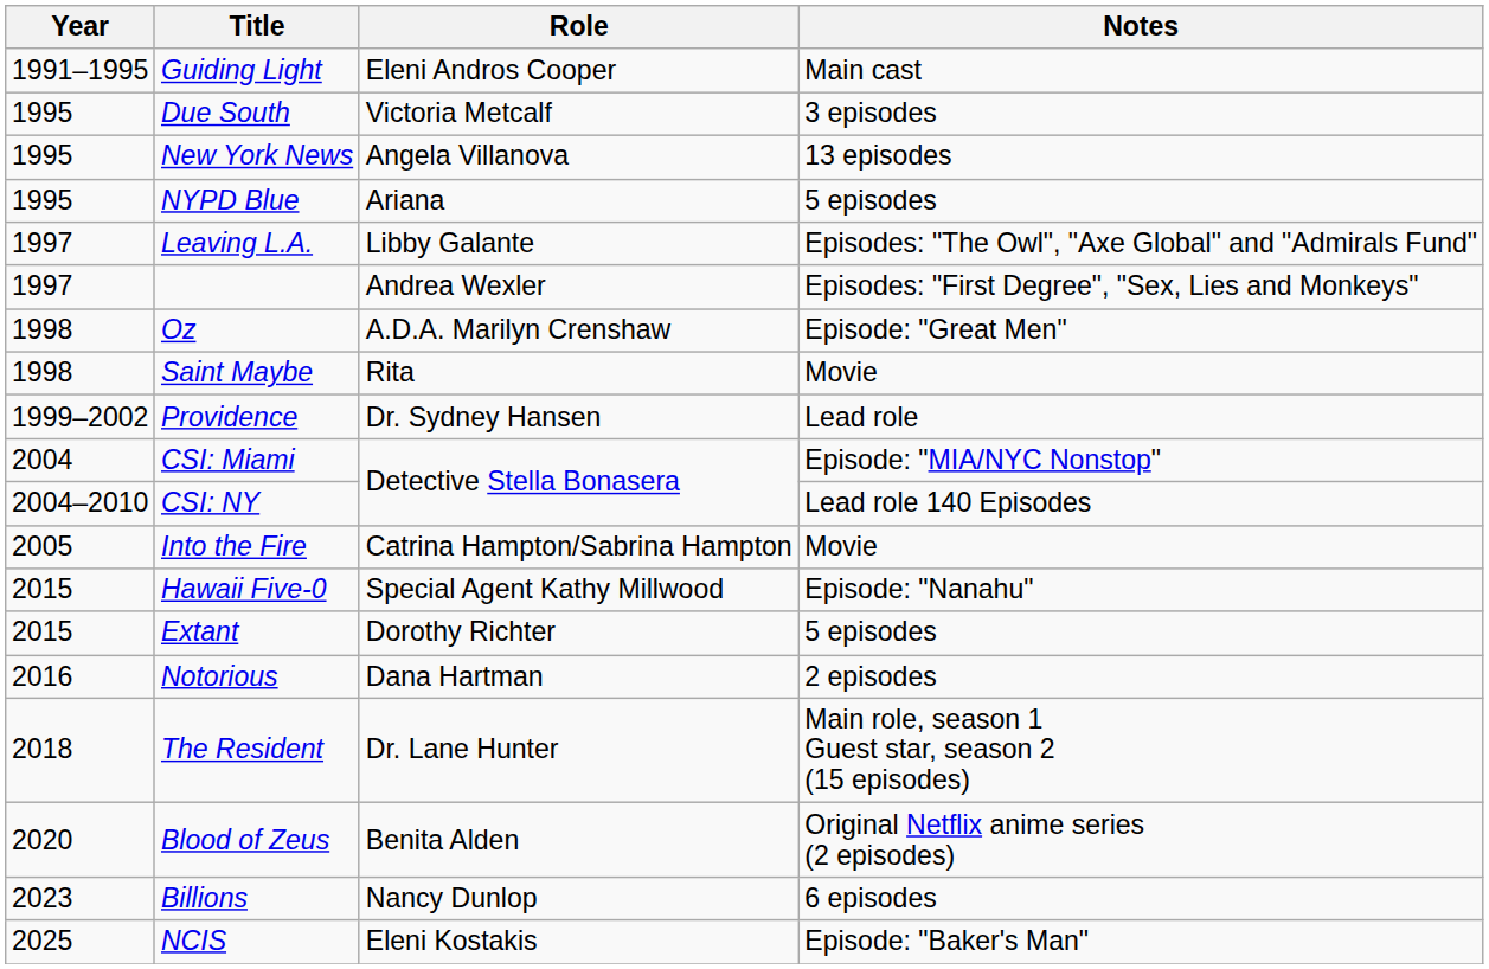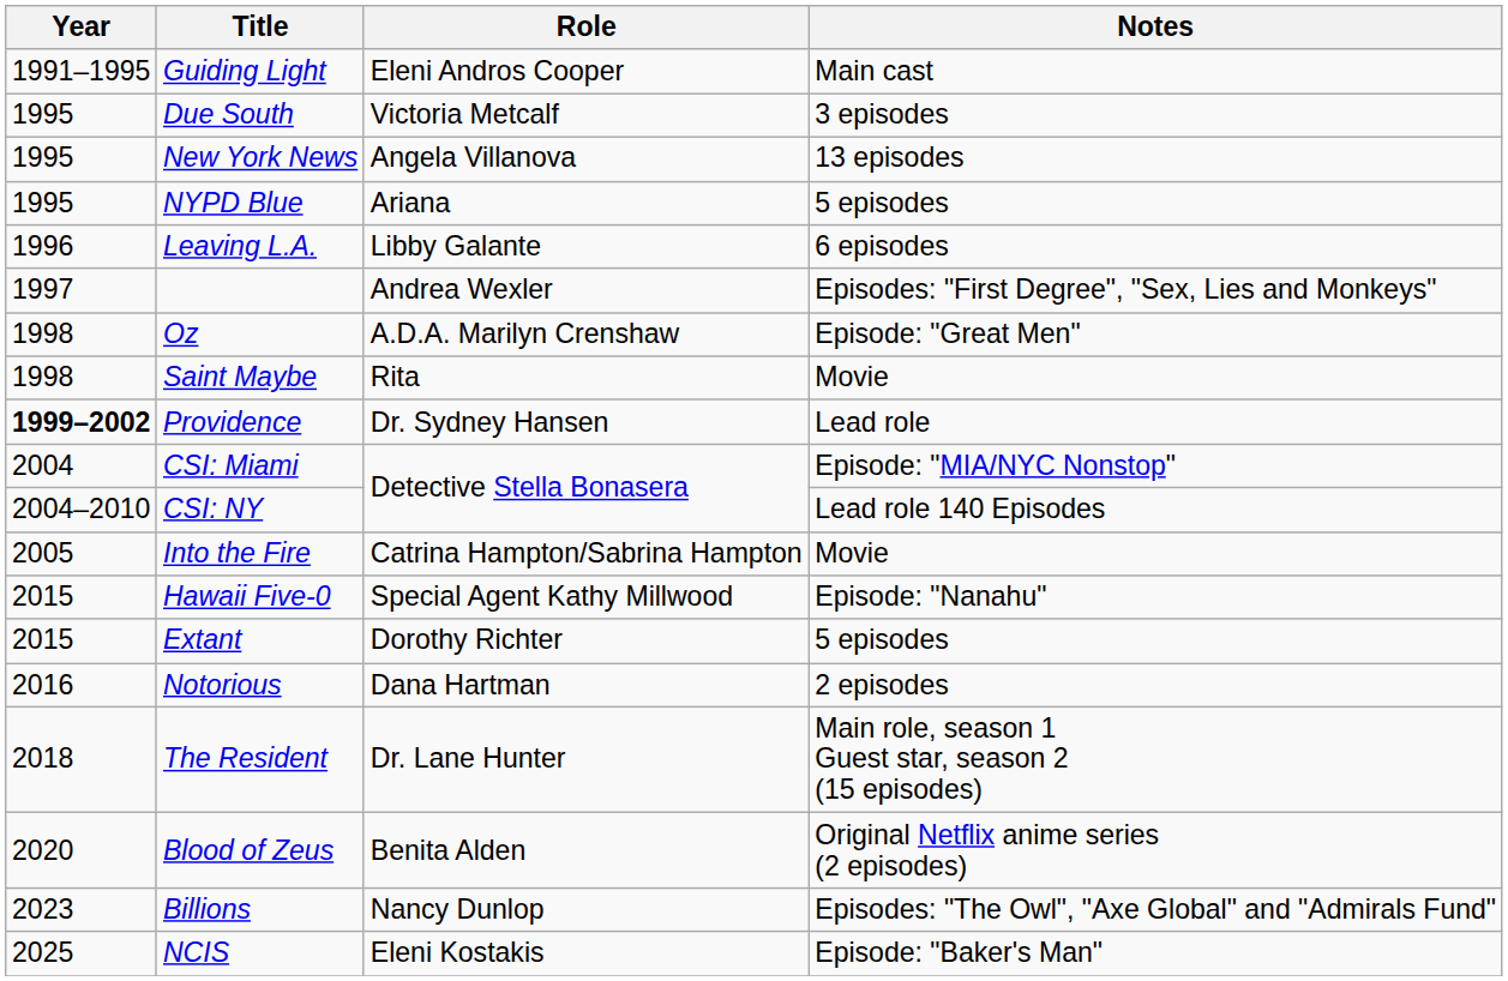Leaving L.A. | Year: 1997 -> 1996
Leaving L.A. | Notes: Episodes: "The Owl", "Axe Global" and "Admirals Fund" -> 6 episodes
Providence | Year: normal -> bold
Billions | Notes: 6 episodes -> Episodes: "The Owl", "Axe Global" and "Admirals Fund"
